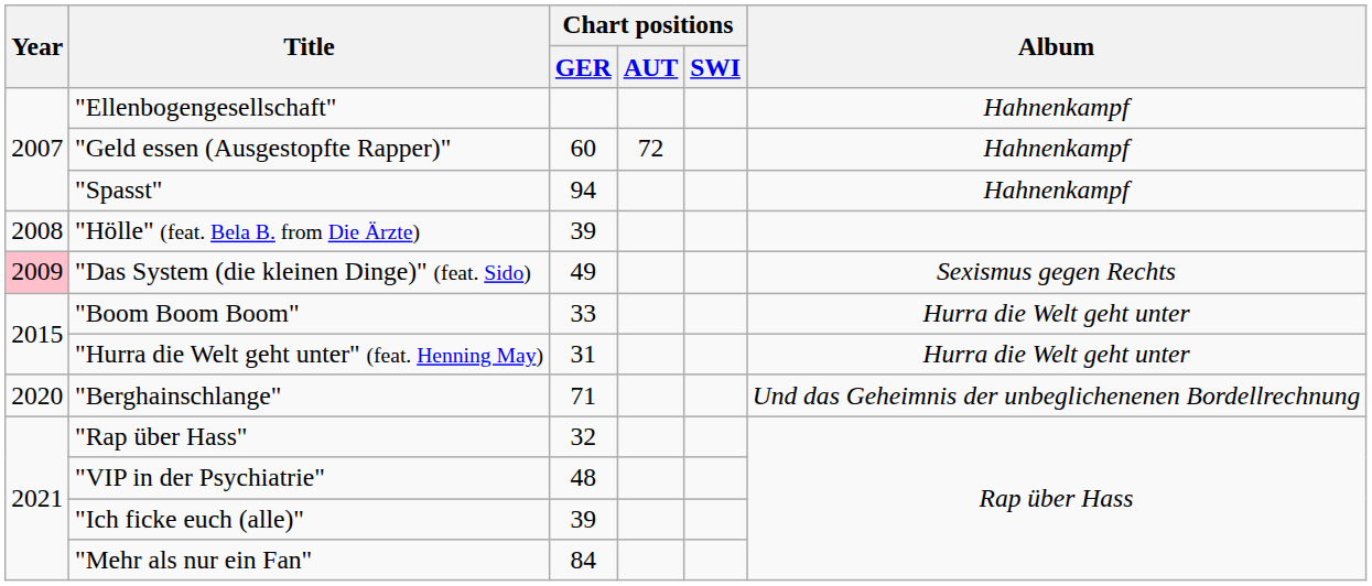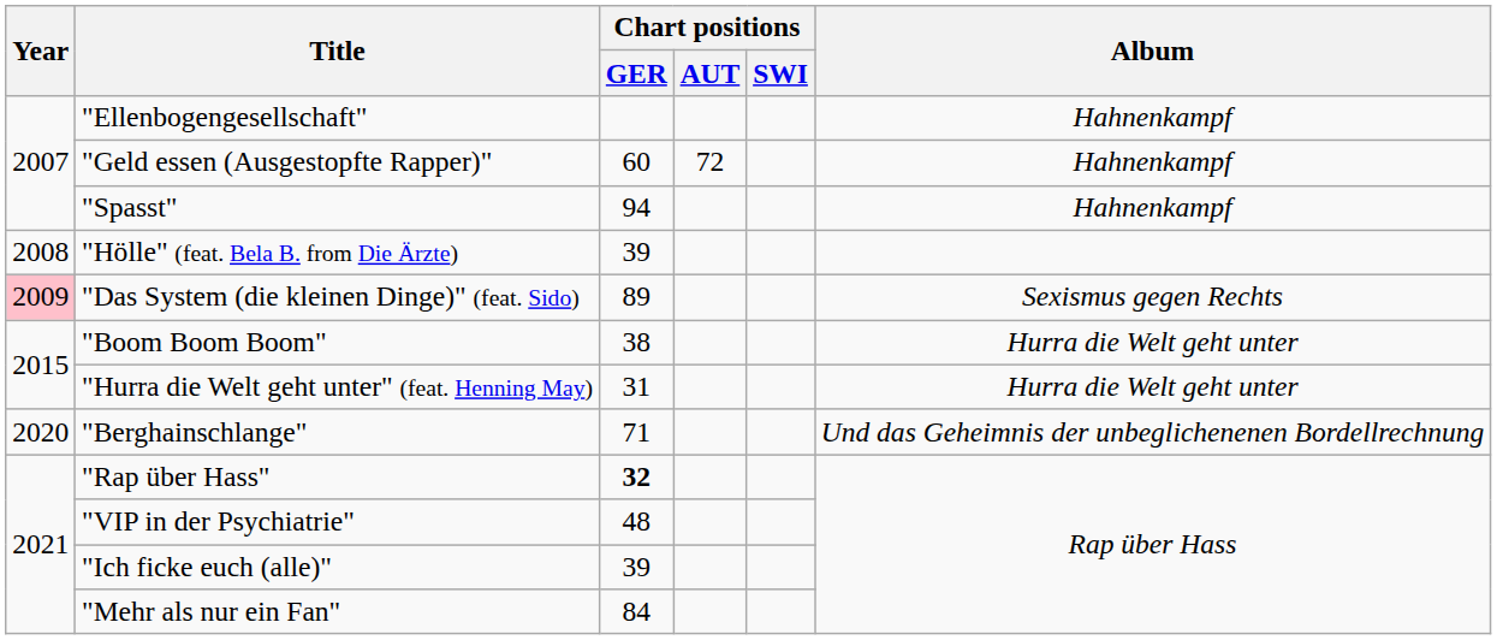"Das System (die kleinen Dinge)" (feat. Sido) | Chart positions / GER: 49 -> 89
"Boom Boom Boom" | Chart positions / GER: 33 -> 38
"Rap über Hass" | Chart positions / GER: normal -> bold
